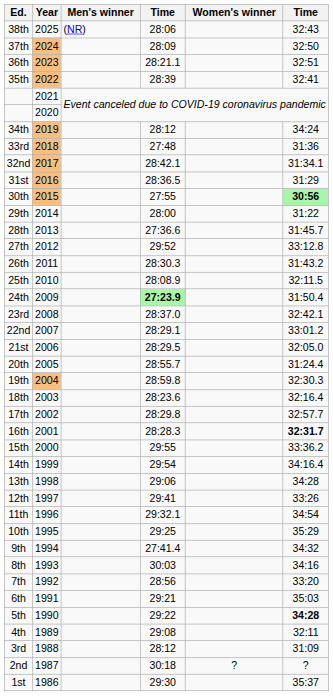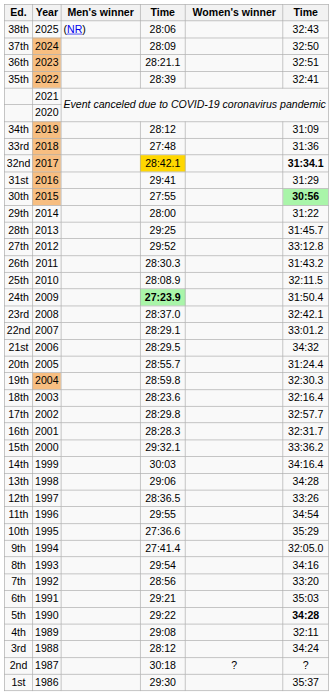34th | column 6: 34:24 -> 31:09
32nd | column 4: no background -> gold background
32nd | column 6: normal -> bold
31st | column 4: 28:36.5 -> 29:41
28th | column 4: 27:36.6 -> 29:25
21st | column 6: 32:05.0 -> 34:32
16th | column 6: bold -> normal
15th | column 4: 29:55 -> 29:32.1
14th | column 4: 29:54 -> 30:03
12th | column 4: 29:41 -> 28:36.5
11th | column 4: 29:32.1 -> 29:55
10th | column 4: 29:25 -> 27:36.6
9th | column 6: 34:32 -> 32:05.0
8th | column 4: 30:03 -> 29:54
3rd | column 6: 31:09 -> 34:24
